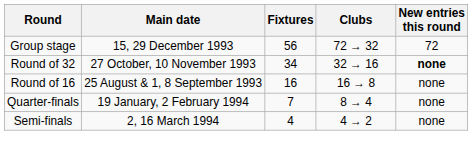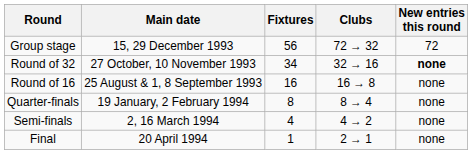Quarter-finals | Fixtures: 7 -> 8
+ row: Final | 20 April 1994 | 1 | 2 → 1 | none
